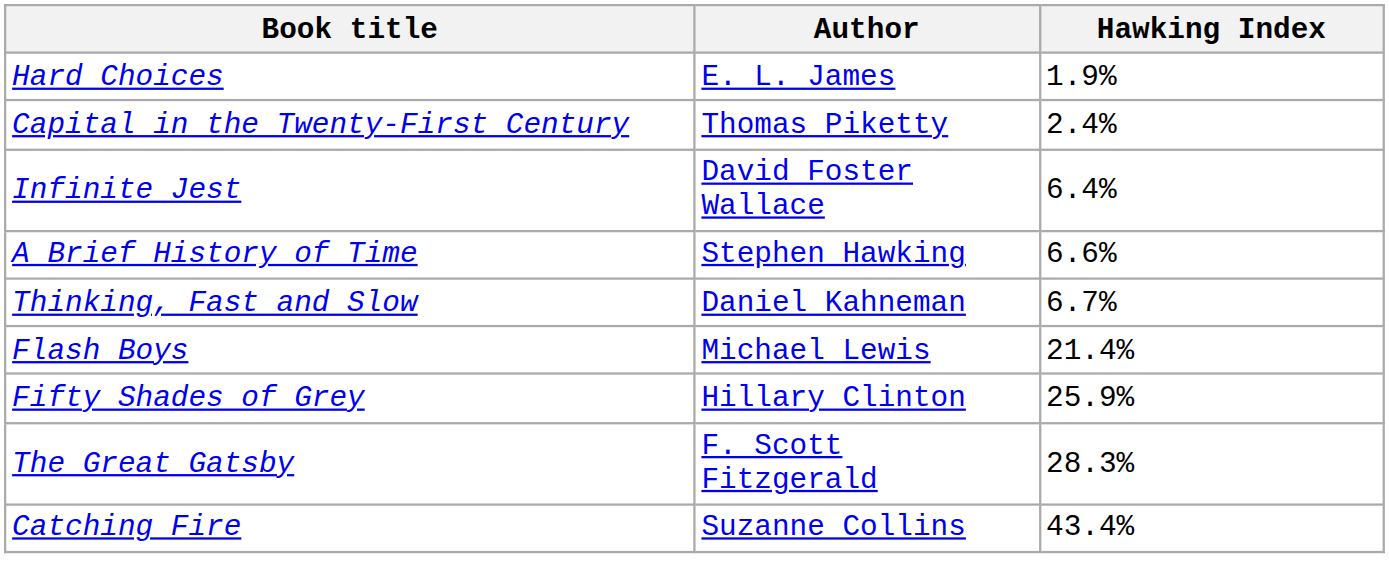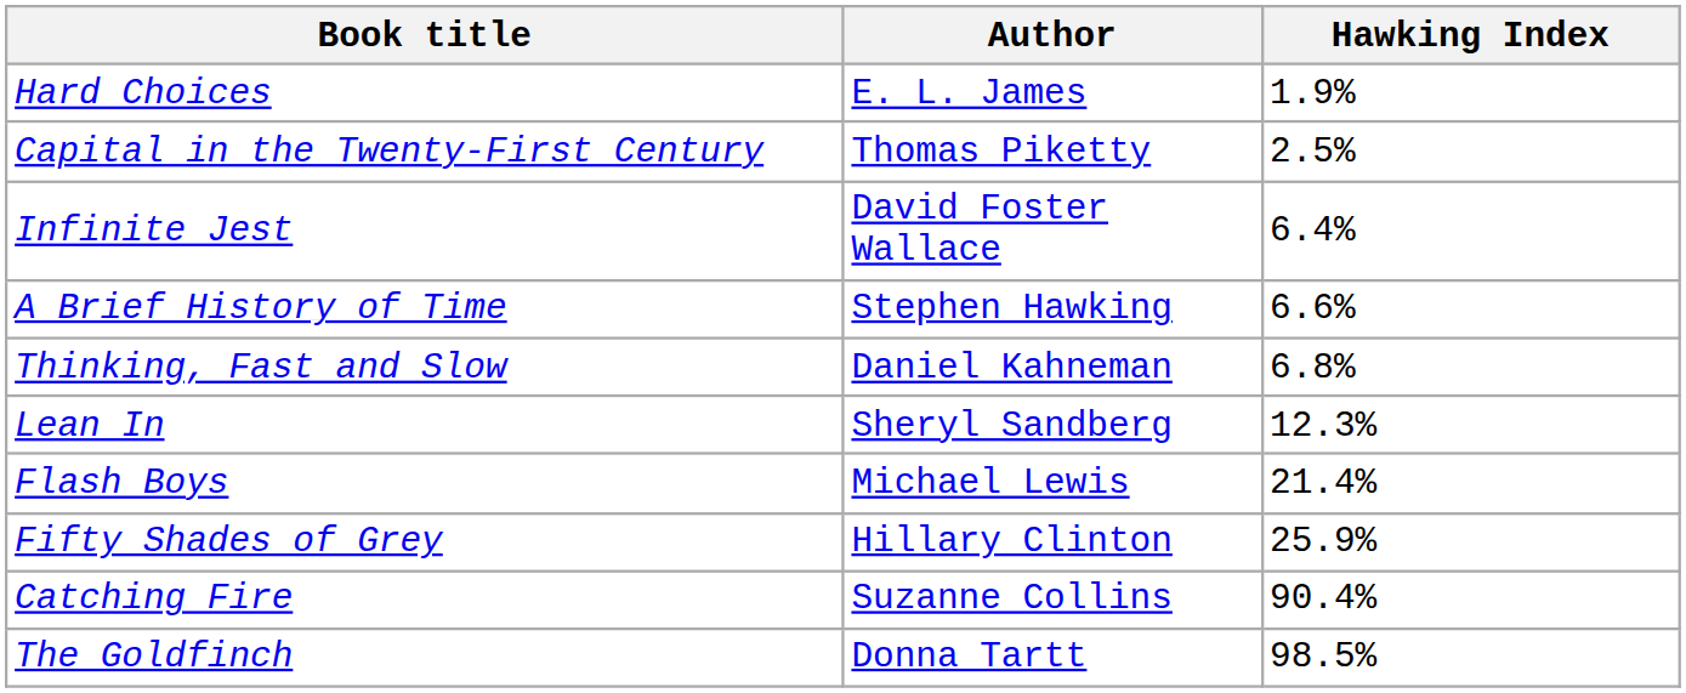Capital in the Twenty-First Century | Hawking Index: 2.4% -> 2.5%
Thinking, Fast and Slow | Hawking Index: 6.7% -> 6.8%
+ row: Lean In | Sheryl Sandberg | 12.3%
- row: The Great Gatsby | F. Scott Fitzgerald | 28.3%
Catching Fire | Hawking Index: 43.4% -> 90.4%
+ row: The Goldfinch | Donna Tartt | 98.5%
